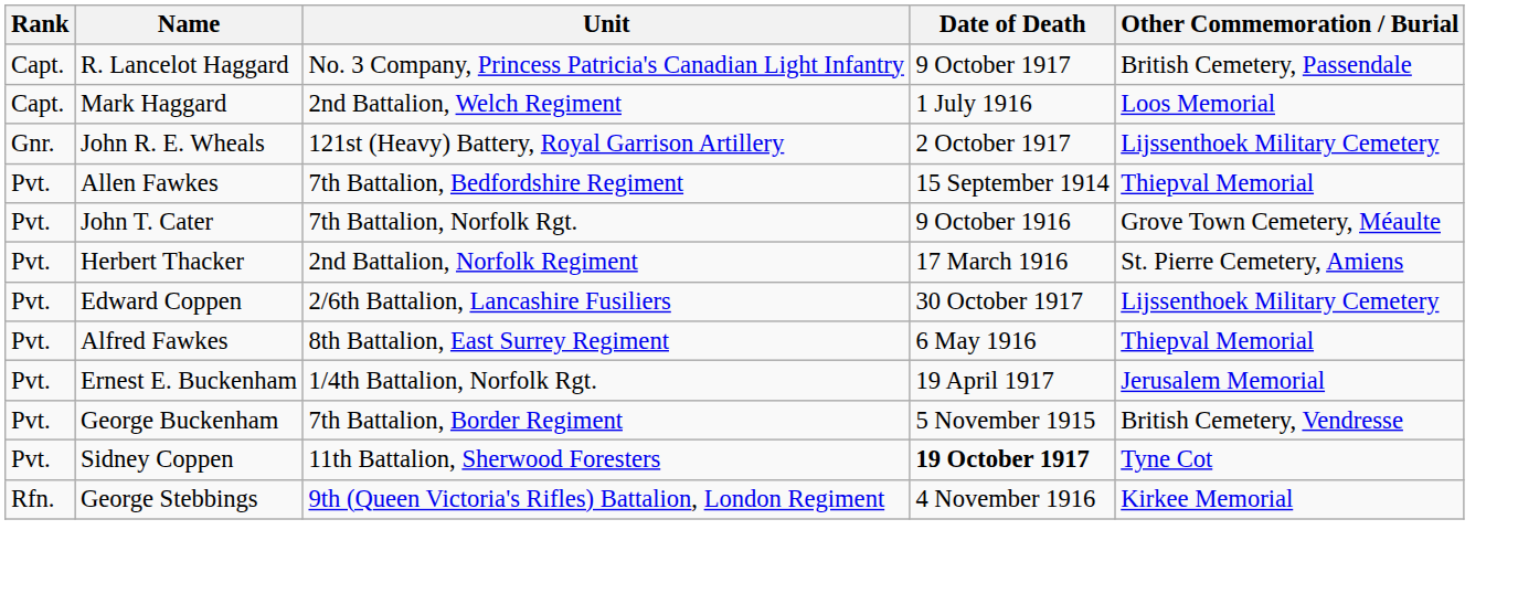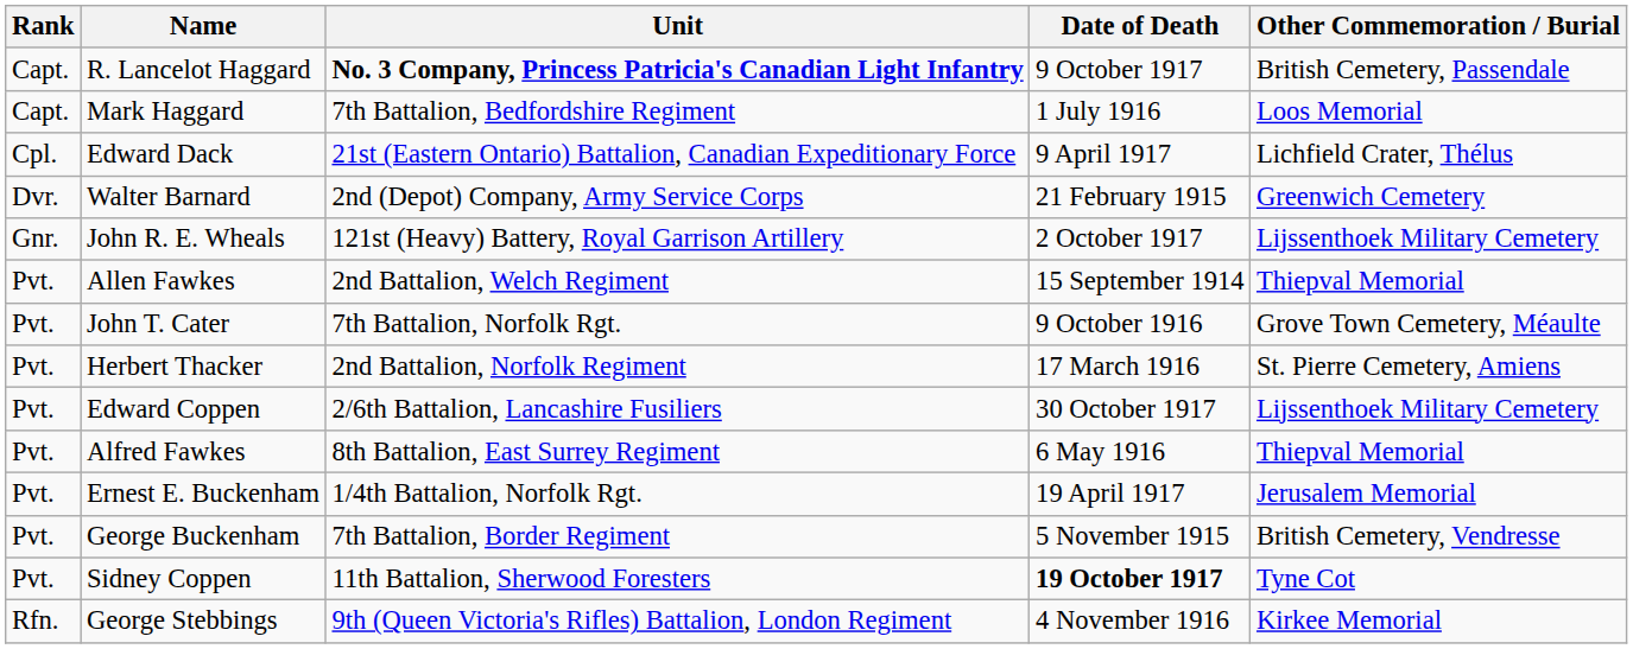R. Lancelot Haggard | Unit: normal -> bold
Mark Haggard | Unit: 2nd Battalion, Welch Regiment -> 7th Battalion, Bedfordshire Regiment
+ row: Cpl. | Edward Dack | 21st (Eastern Ontario) Battalion, Canadian Expeditionary Force | 9 April 1917 | Lichfield Crater, Thélus
+ row: Dvr. | Walter Barnard | 2nd (Depot) Company, Army Service Corps | 21 February 1915 | Greenwich Cemetery
Allen Fawkes | Unit: 7th Battalion, Bedfordshire Regiment -> 2nd Battalion, Welch Regiment
